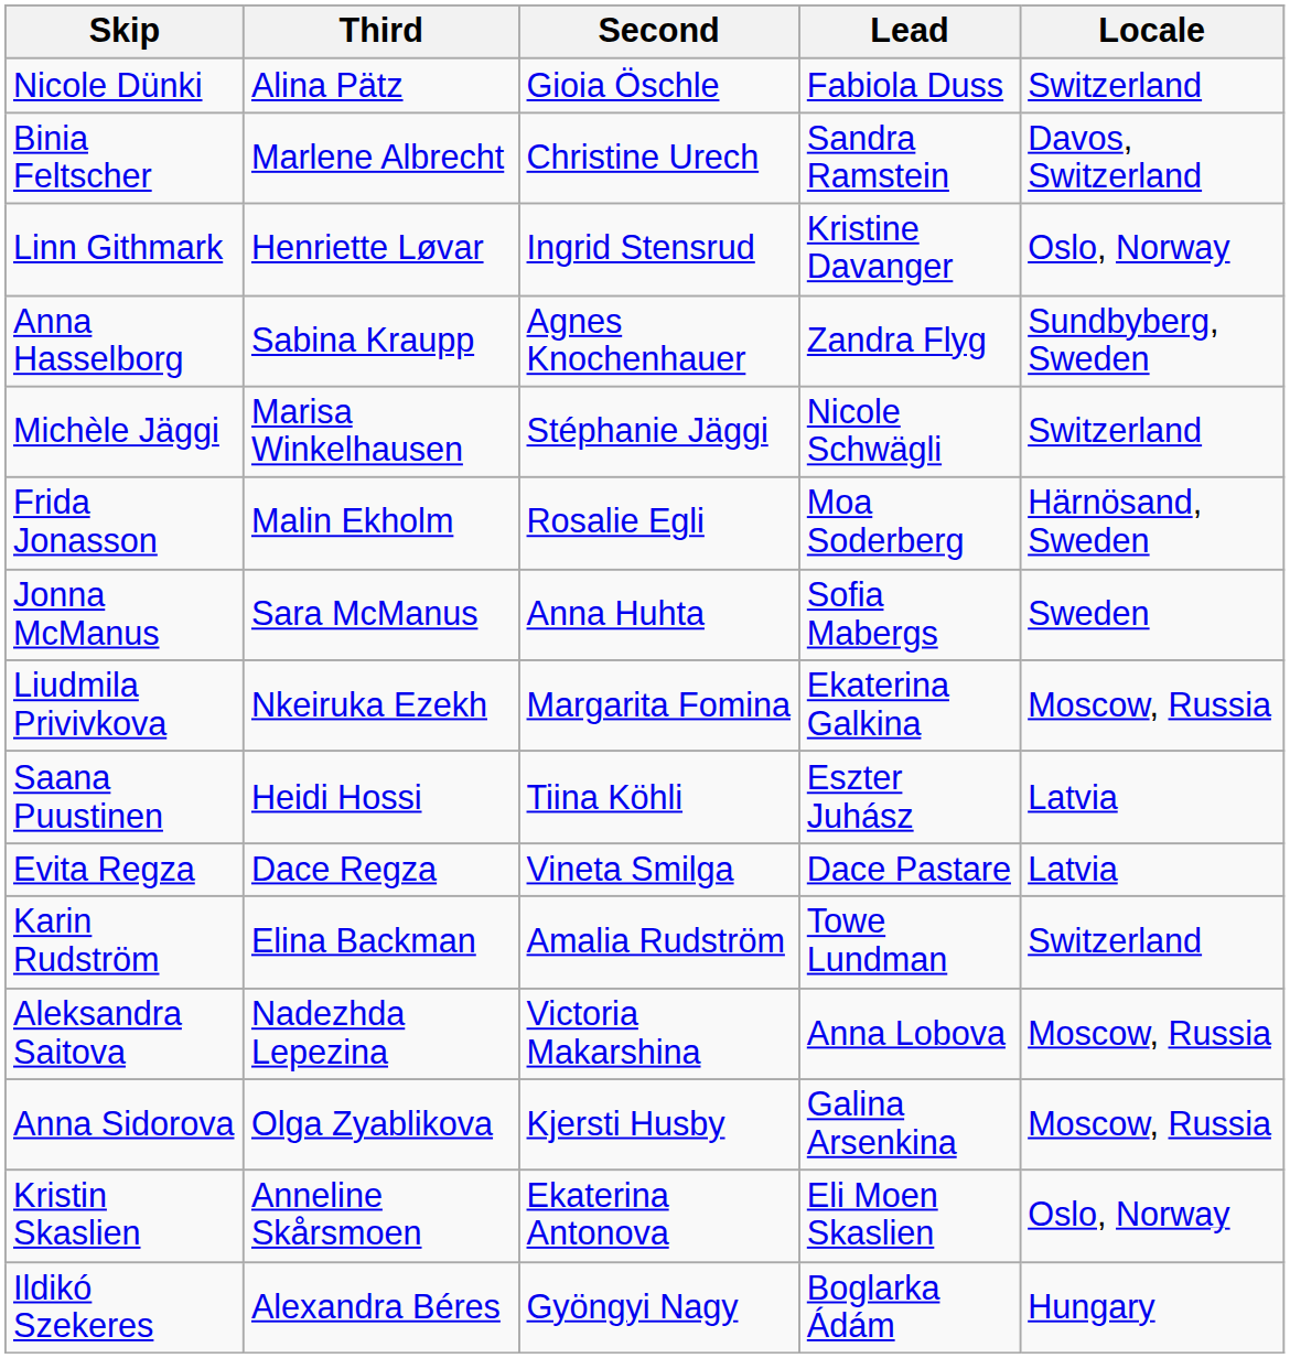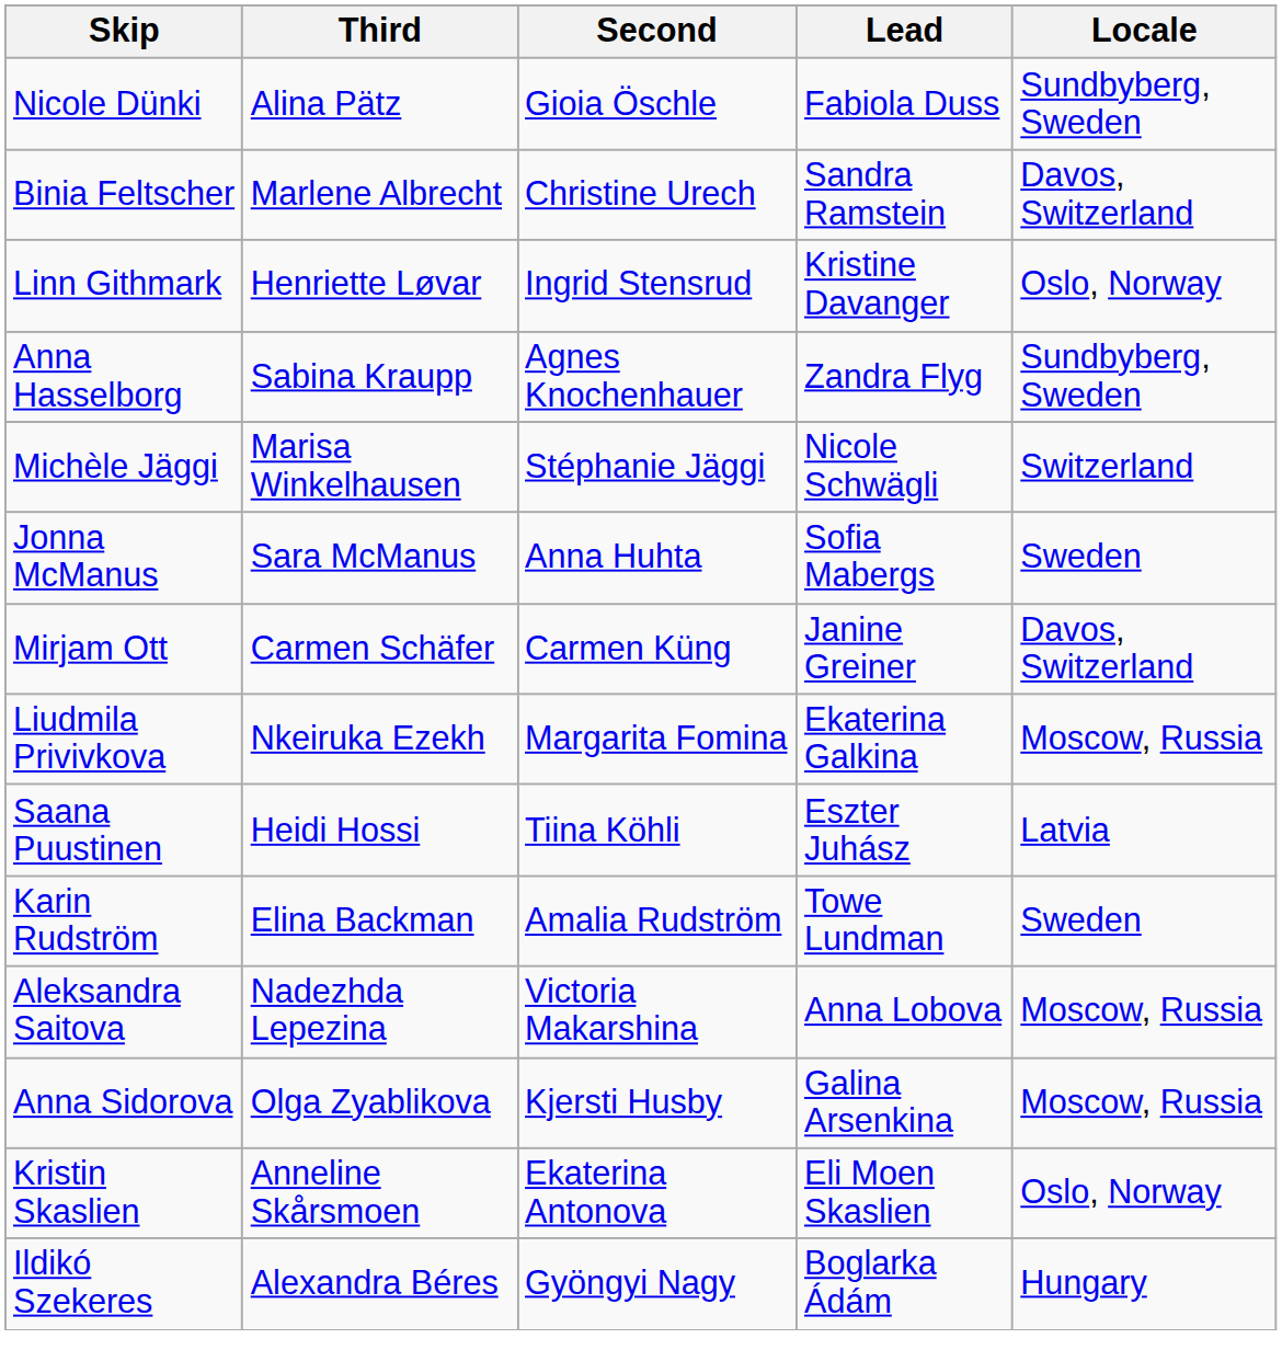Nicole Dünki | Locale: Switzerland -> Sundbyberg, Sweden
- row: Frida Jonasson | Malin Ekholm | Rosalie Egli | Moa Soderberg | Härnösand, Sweden
+ row: Mirjam Ott | Carmen Schäfer | Carmen Küng | Janine Greiner | Davos, Switzerland
- row: Evita Regza | Dace Regza | Vineta Smilga | Dace Pastare | Latvia
Karin Rudström | Locale: Switzerland -> Sweden
